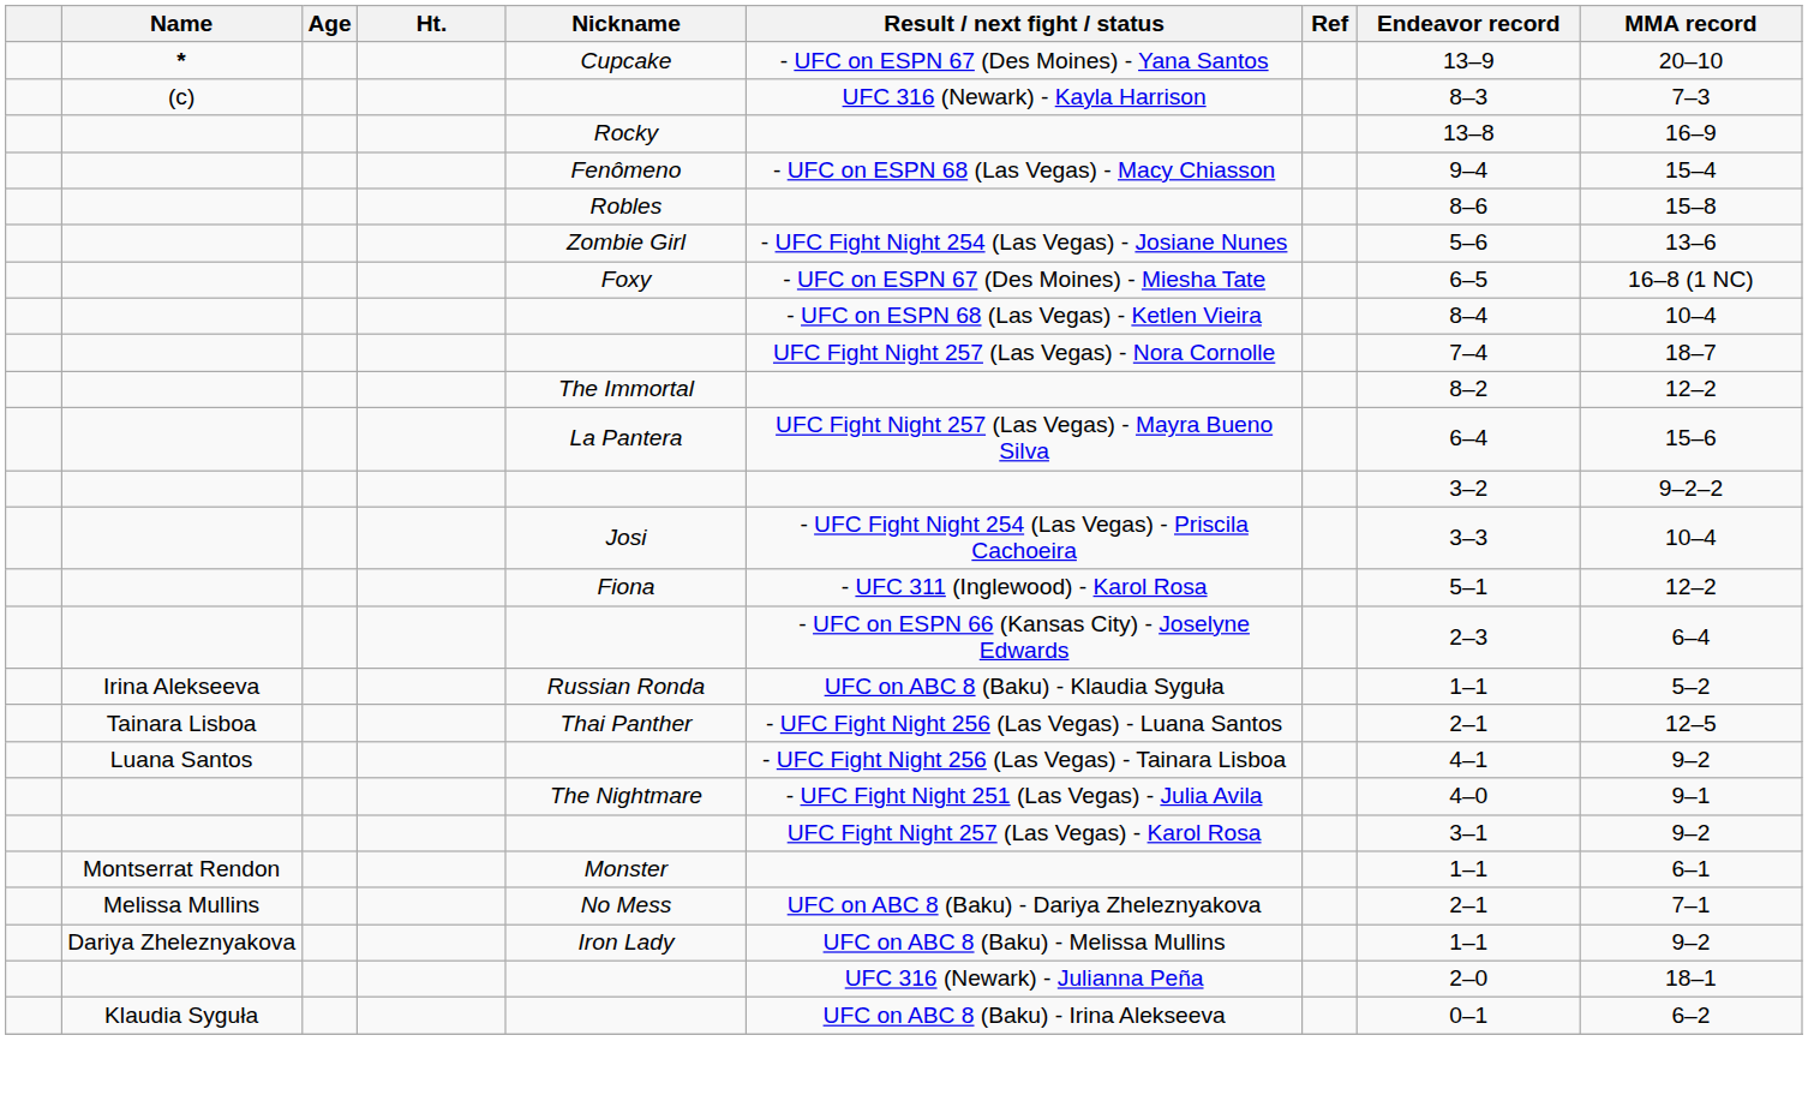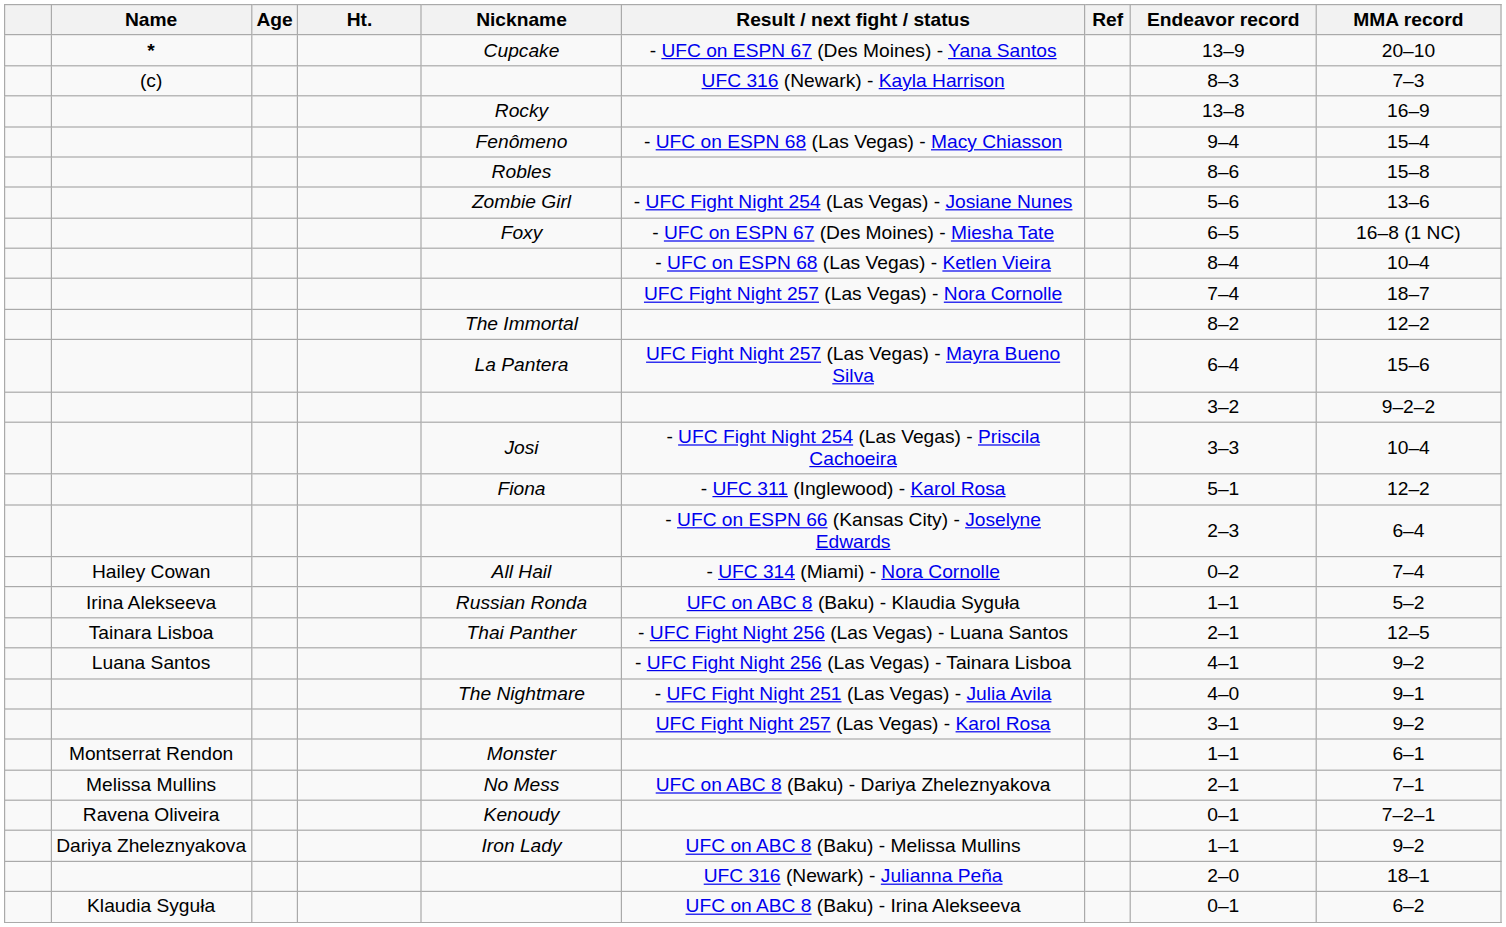+ row: Hailey Cowan | All Hail | - UFC 314 (Miami) - Nora Cornolle | 0–2 | 7–4
+ row: Ravena Oliveira | Kenoudy | 0–1 | 7–2–1
